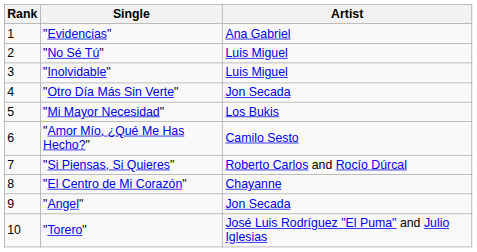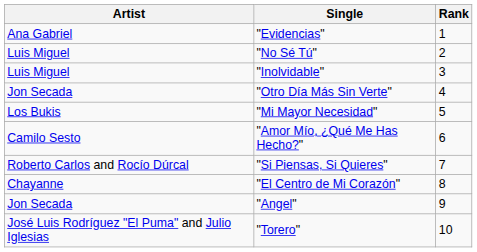columns swapped: Rank <-> Artist
